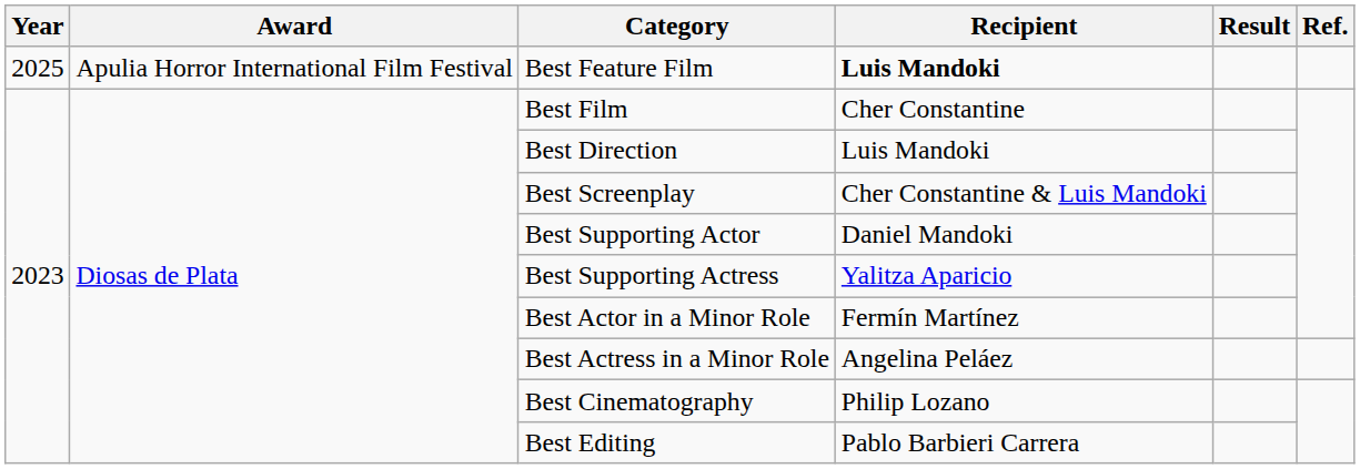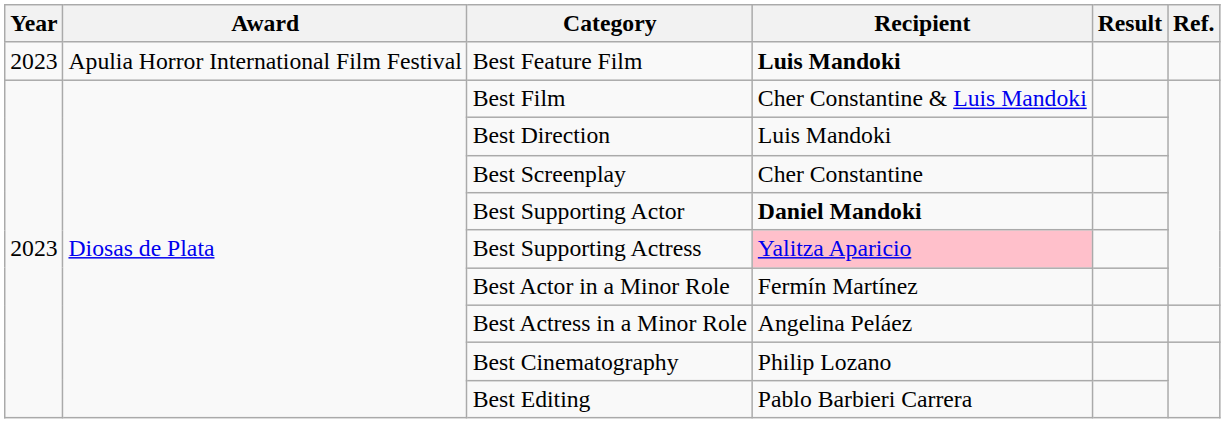Best Feature Film | Year: 2025 -> 2023
Best Film | Recipient: Cher Constantine -> Cher Constantine & Luis Mandoki
Best Screenplay | Recipient: Cher Constantine & Luis Mandoki -> Cher Constantine
Best Supporting Actor | Recipient: normal -> bold
Best Supporting Actress | Recipient: no background -> pink background
